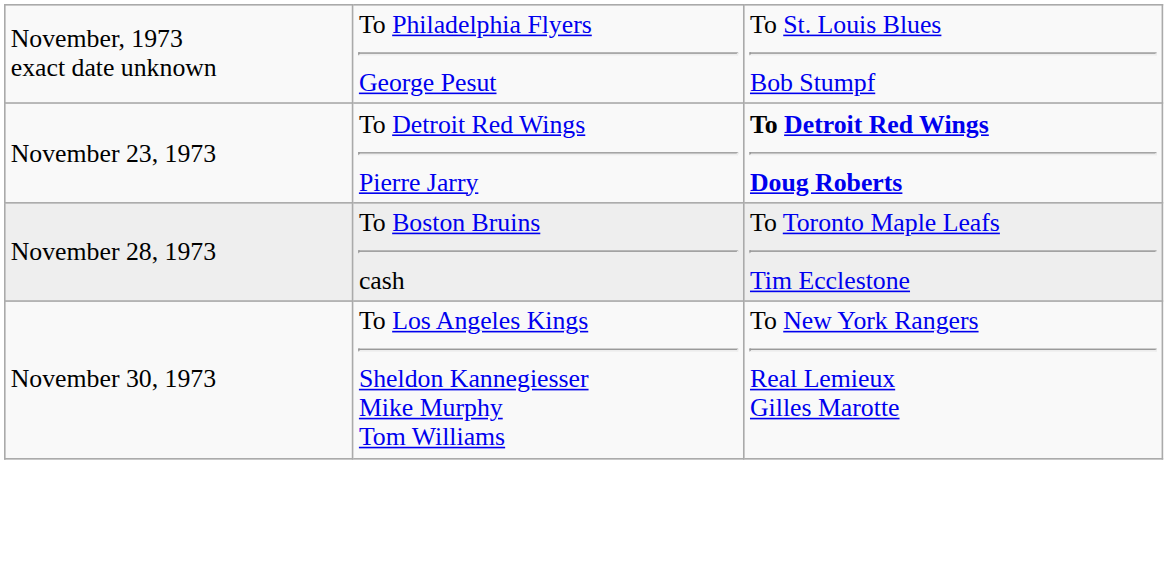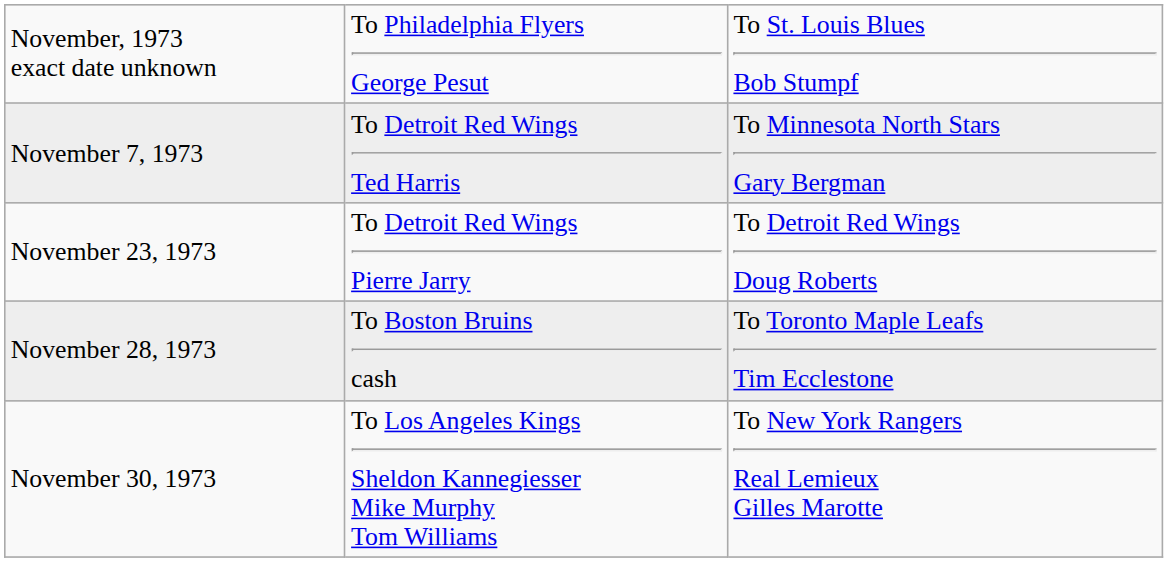+ row: November 7, 1973 | To Detroit Red Wings Ted Harris | To Minnesota North Stars Gary Bergman
November 23, 1973 | column 3: bold -> normal
